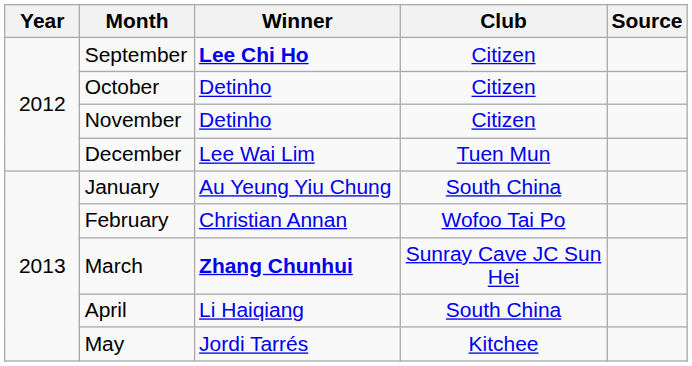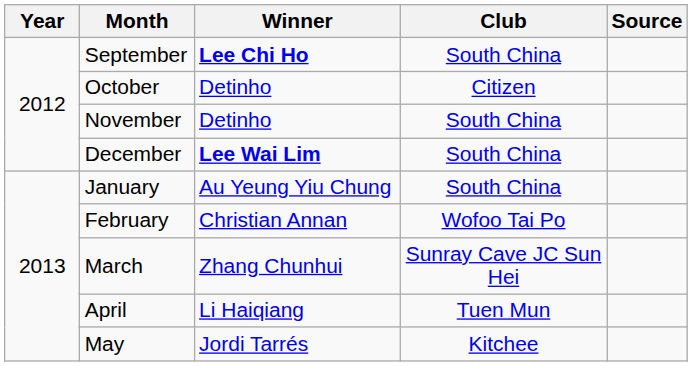September | Club: Citizen -> South China
November | Club: Citizen -> South China
December | Winner: normal -> bold
December | Club: Tuen Mun -> South China
March | Winner: bold -> normal
April | Club: South China -> Tuen Mun
